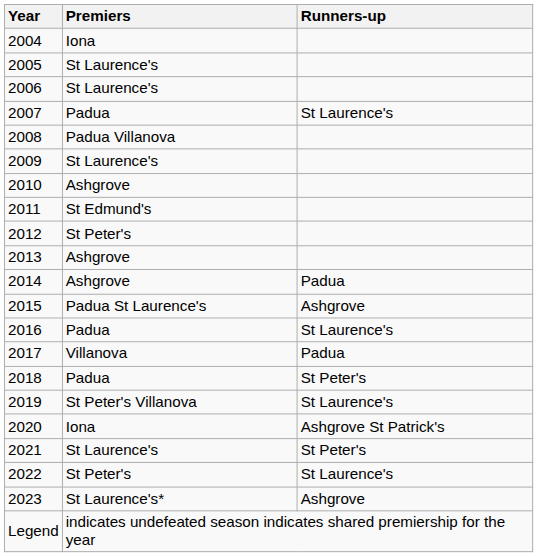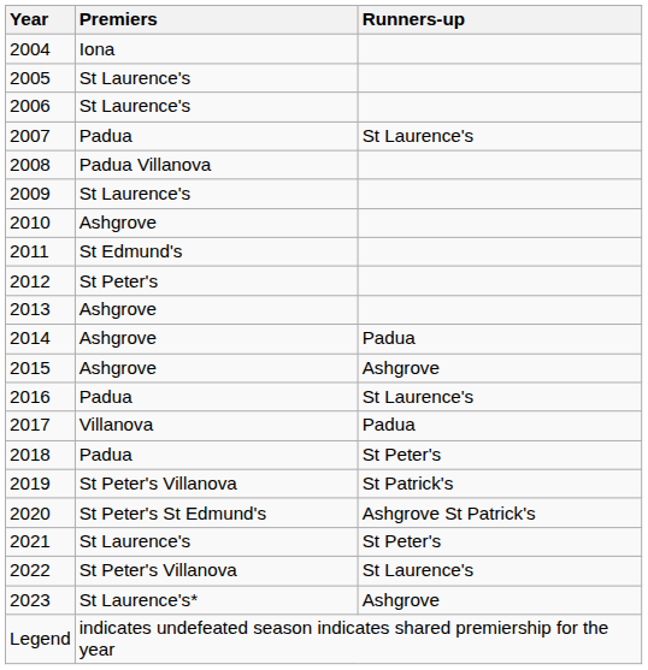2015 | Premiers: Padua St Laurence's -> Ashgrove
2019 | Runners-up: St Laurence's -> St Patrick's
2020 | Premiers: Iona -> St Peter's St Edmund's
2022 | Premiers: St Peter's -> St Peter's Villanova
